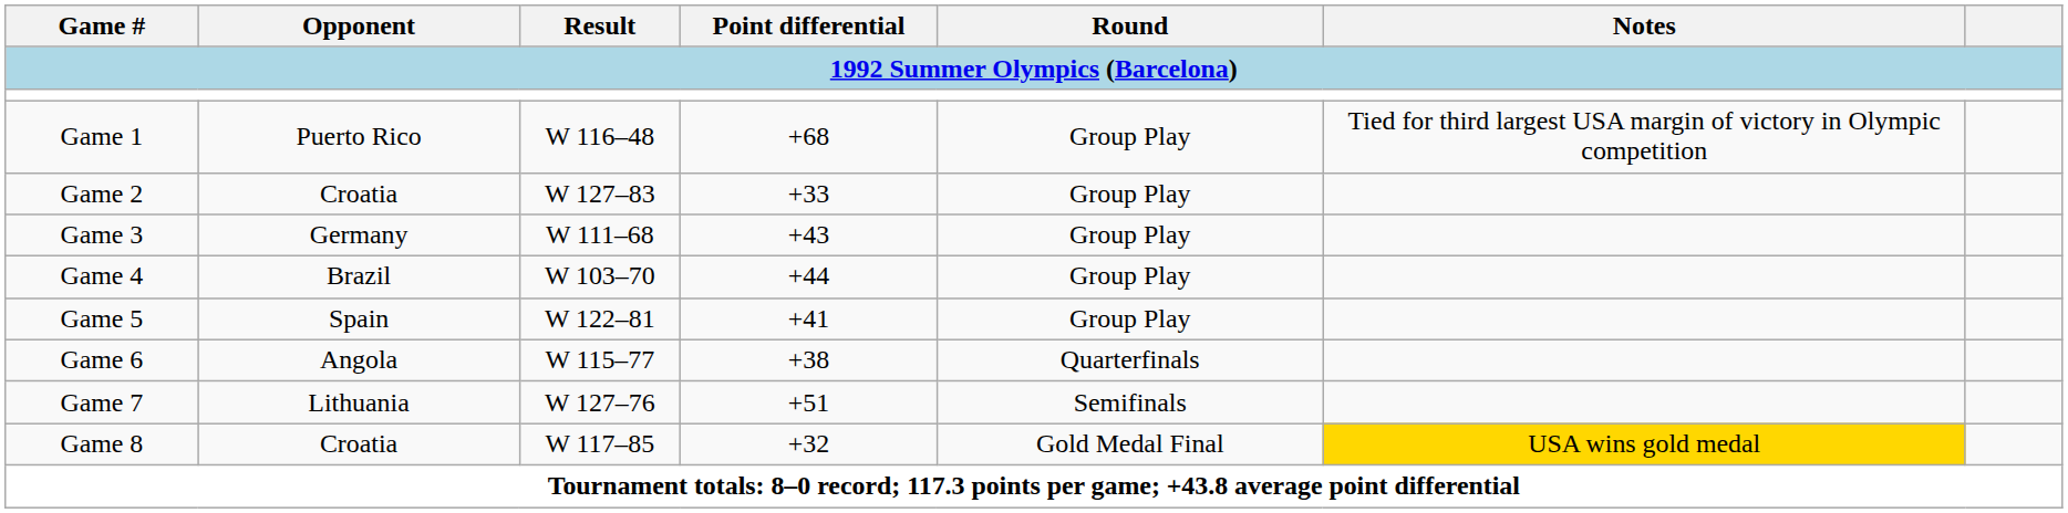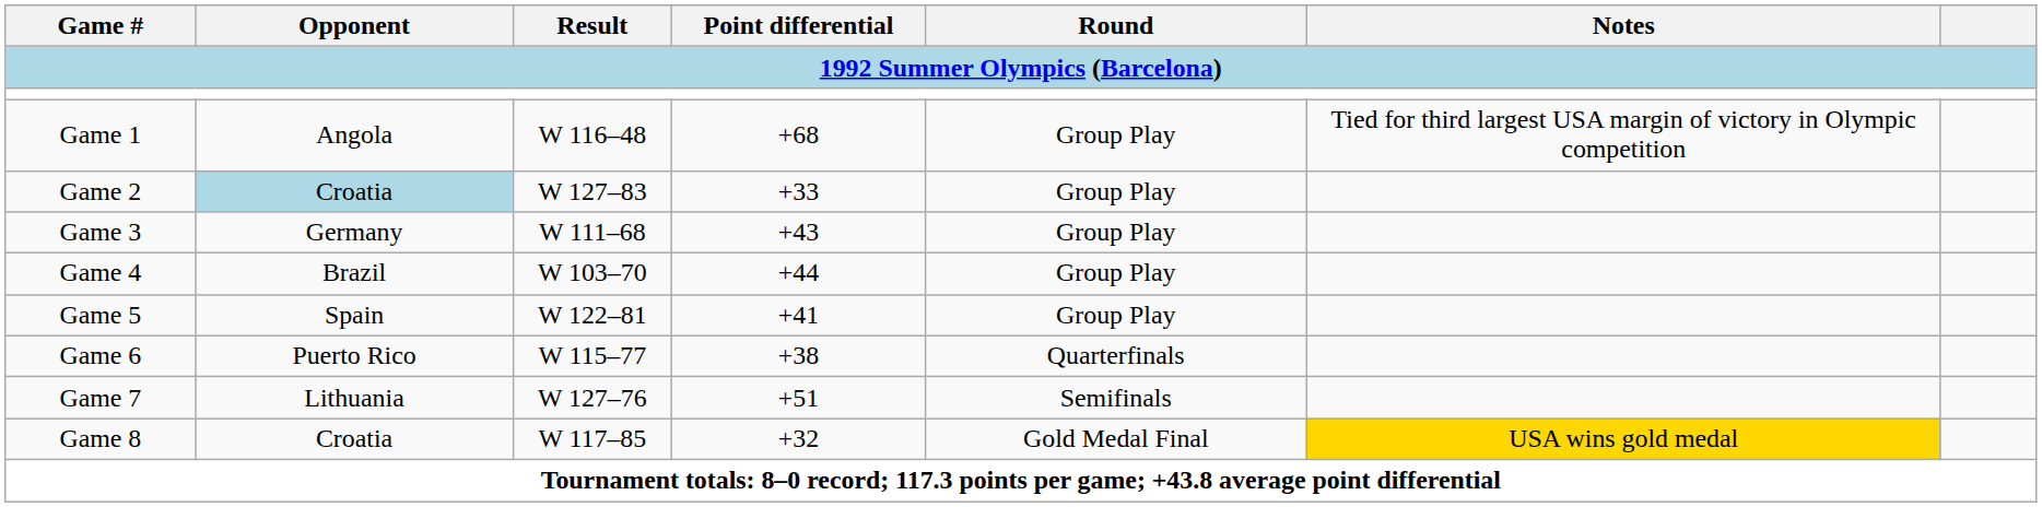Game 1 | Opponent: Puerto Rico -> Angola
Game 2 | Opponent: no background -> lightblue background
Game 6 | Opponent: Angola -> Puerto Rico
